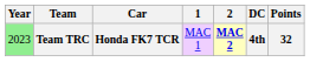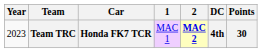Team TRC | Year: lightgreen background -> no background
Team TRC | Points: 32 -> 30
